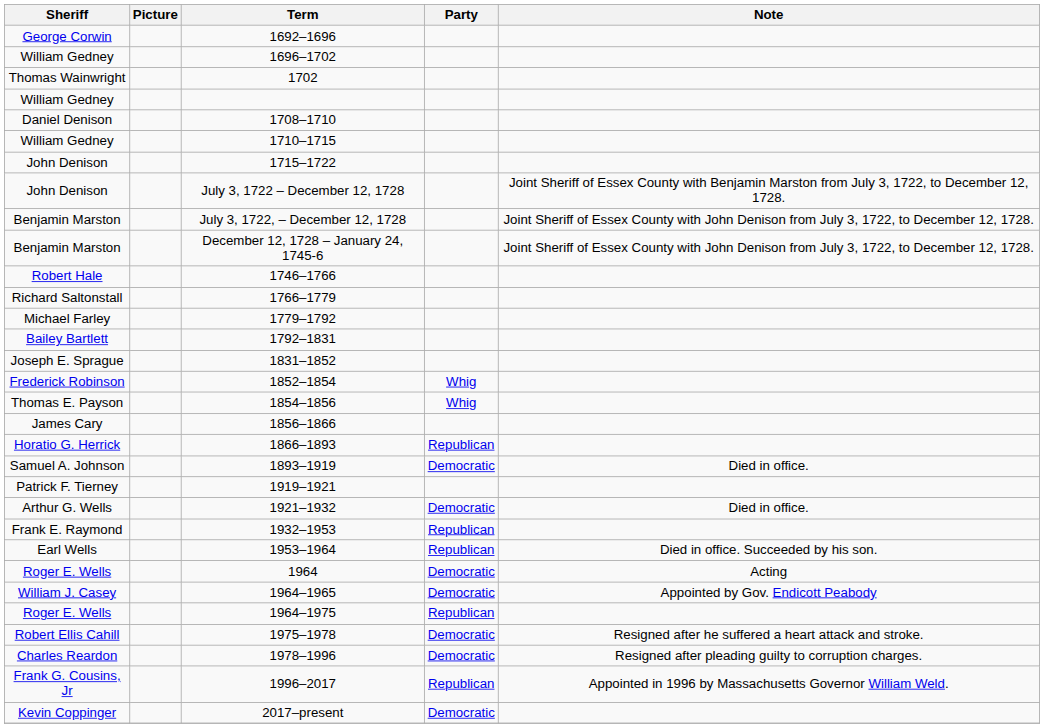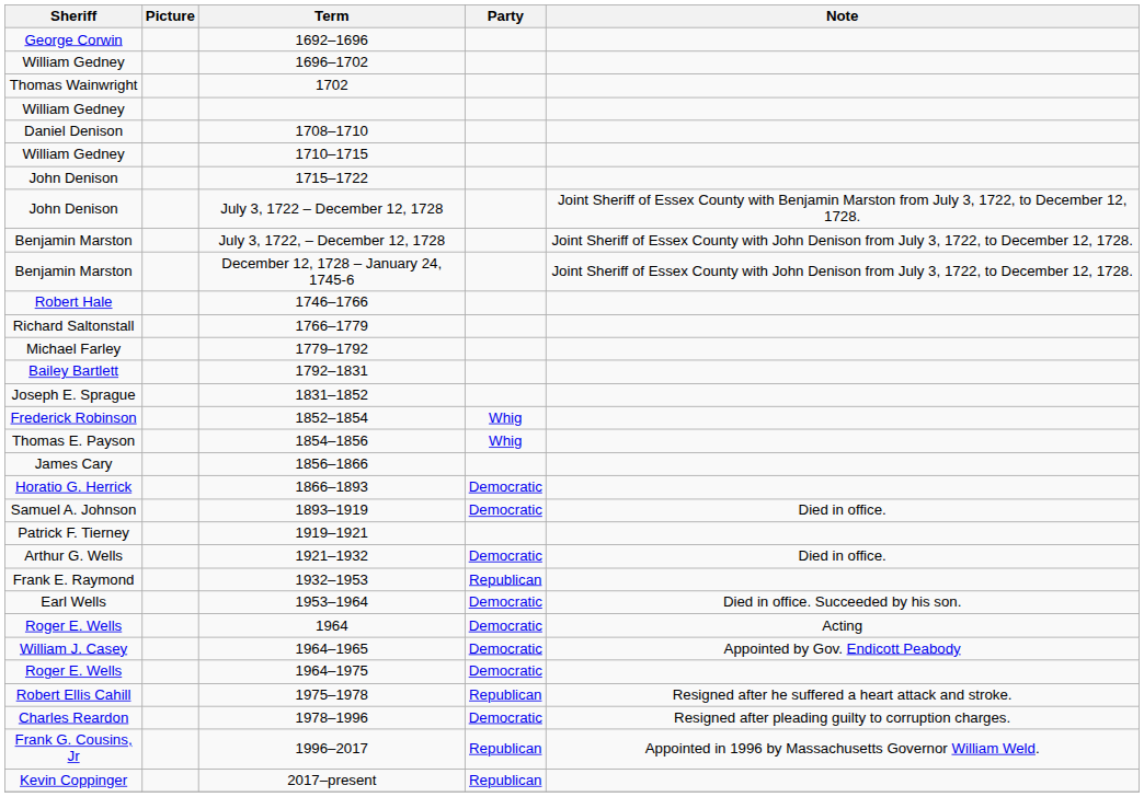1866–1893 | Party: Republican -> Democratic
1953–1964 | Party: Republican -> Democratic
1964–1975 | Party: Republican -> Democratic
1975–1978 | Party: Democratic -> Republican
2017–present | Party: Democratic -> Republican
